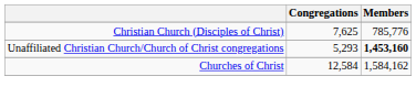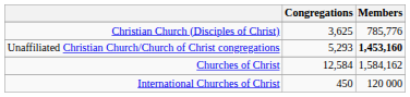Christian Church (Disciples of Christ) | Congregations: 7,625 -> 3,625
+ row: International Churches of Christ | 450 | 120 000
